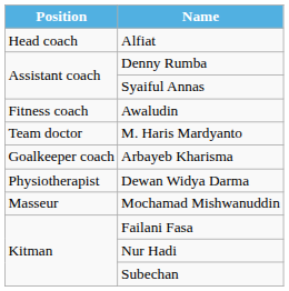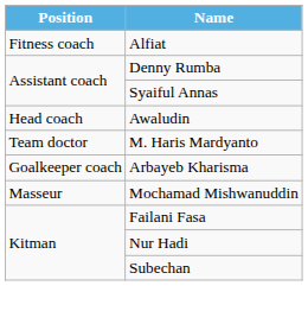Alfiat | Position: Head coach -> Fitness coach
Awaludin | Position: Fitness coach -> Head coach
- row: Physiotherapist | Dewan Widya Darma
